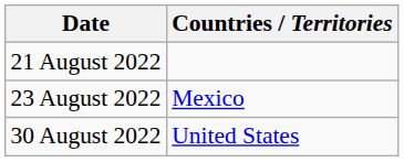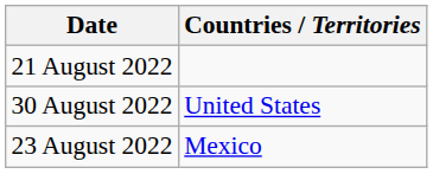rows swapped: 23 August 2022 <-> 30 August 2022
